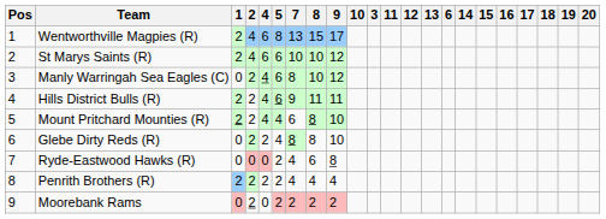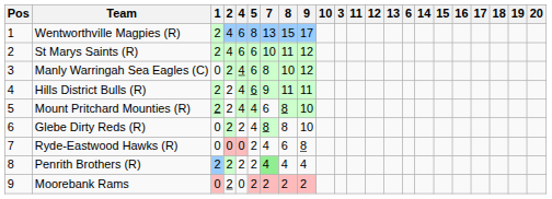St Marys Saints (R) | 8: 10 -> 11
Penrith Brothers (R) | 7: no background -> lightgreen background
